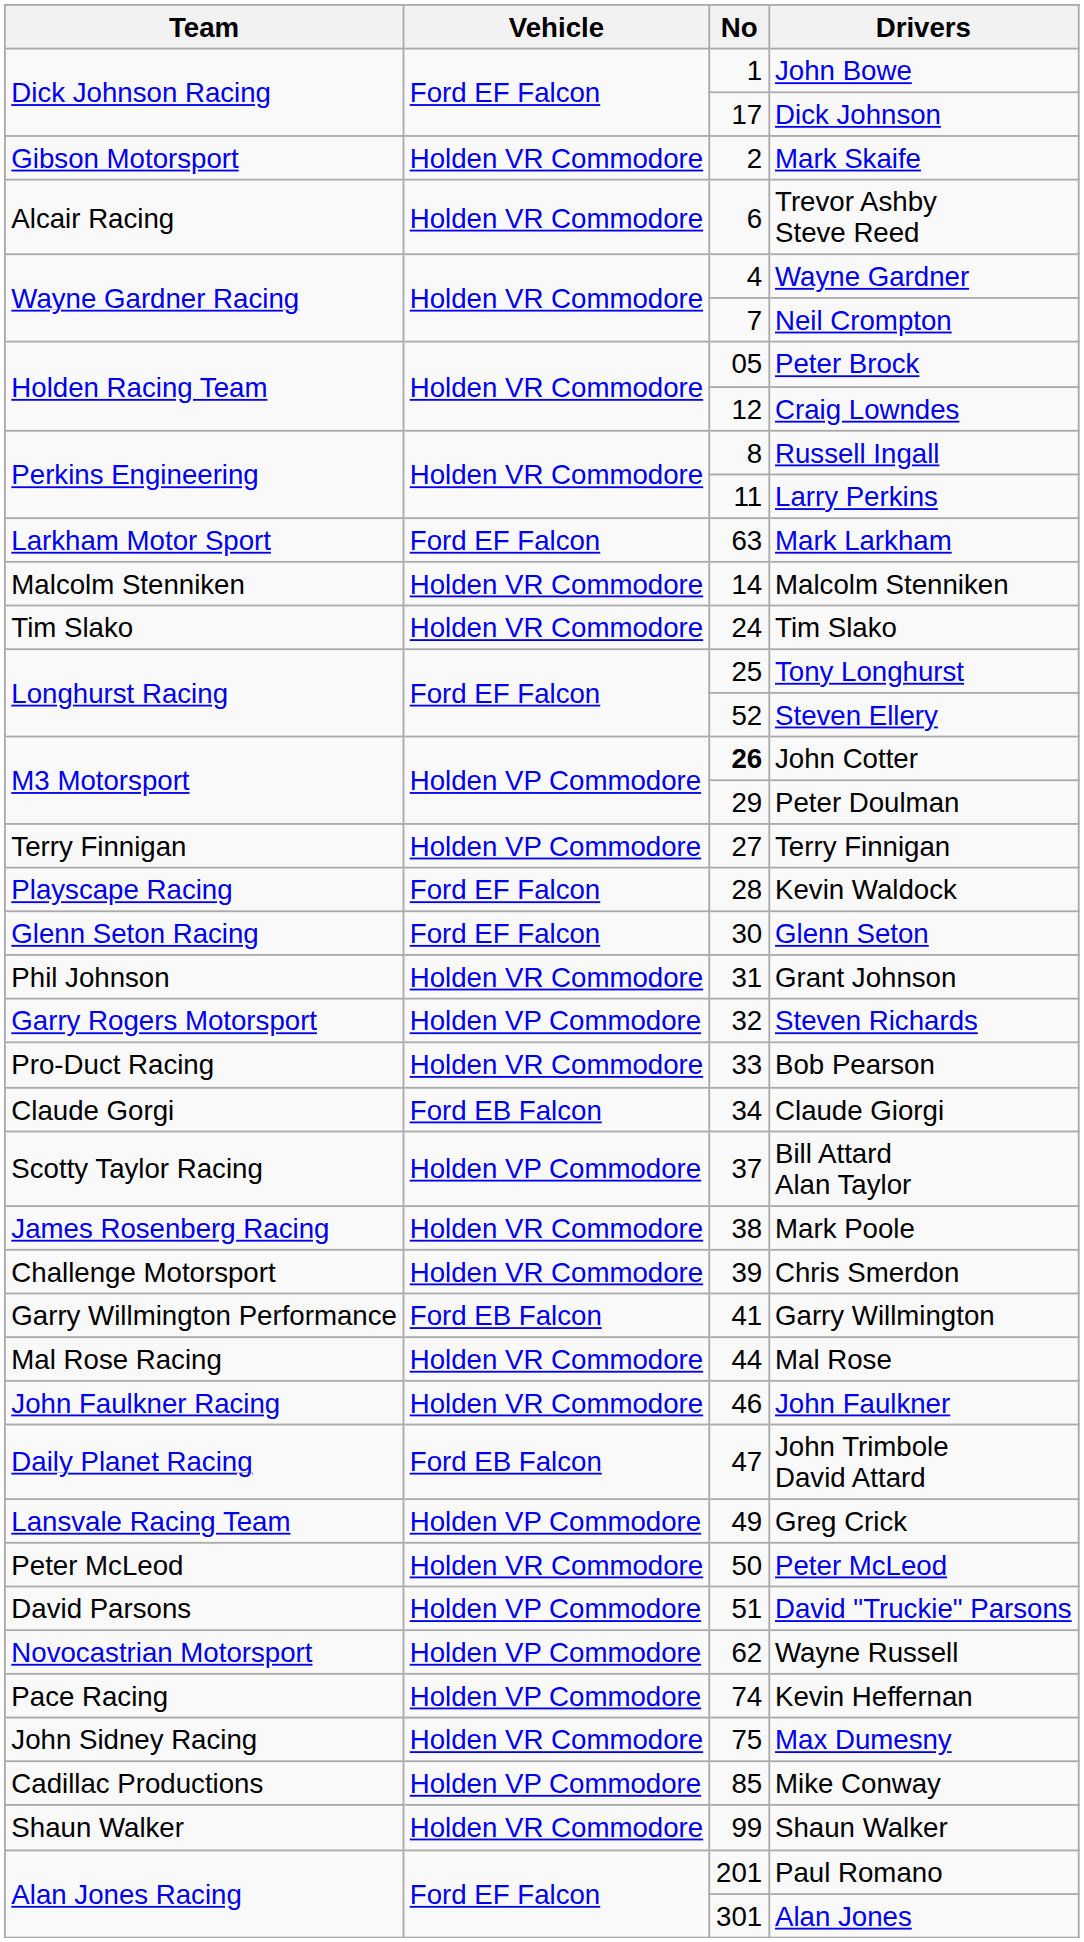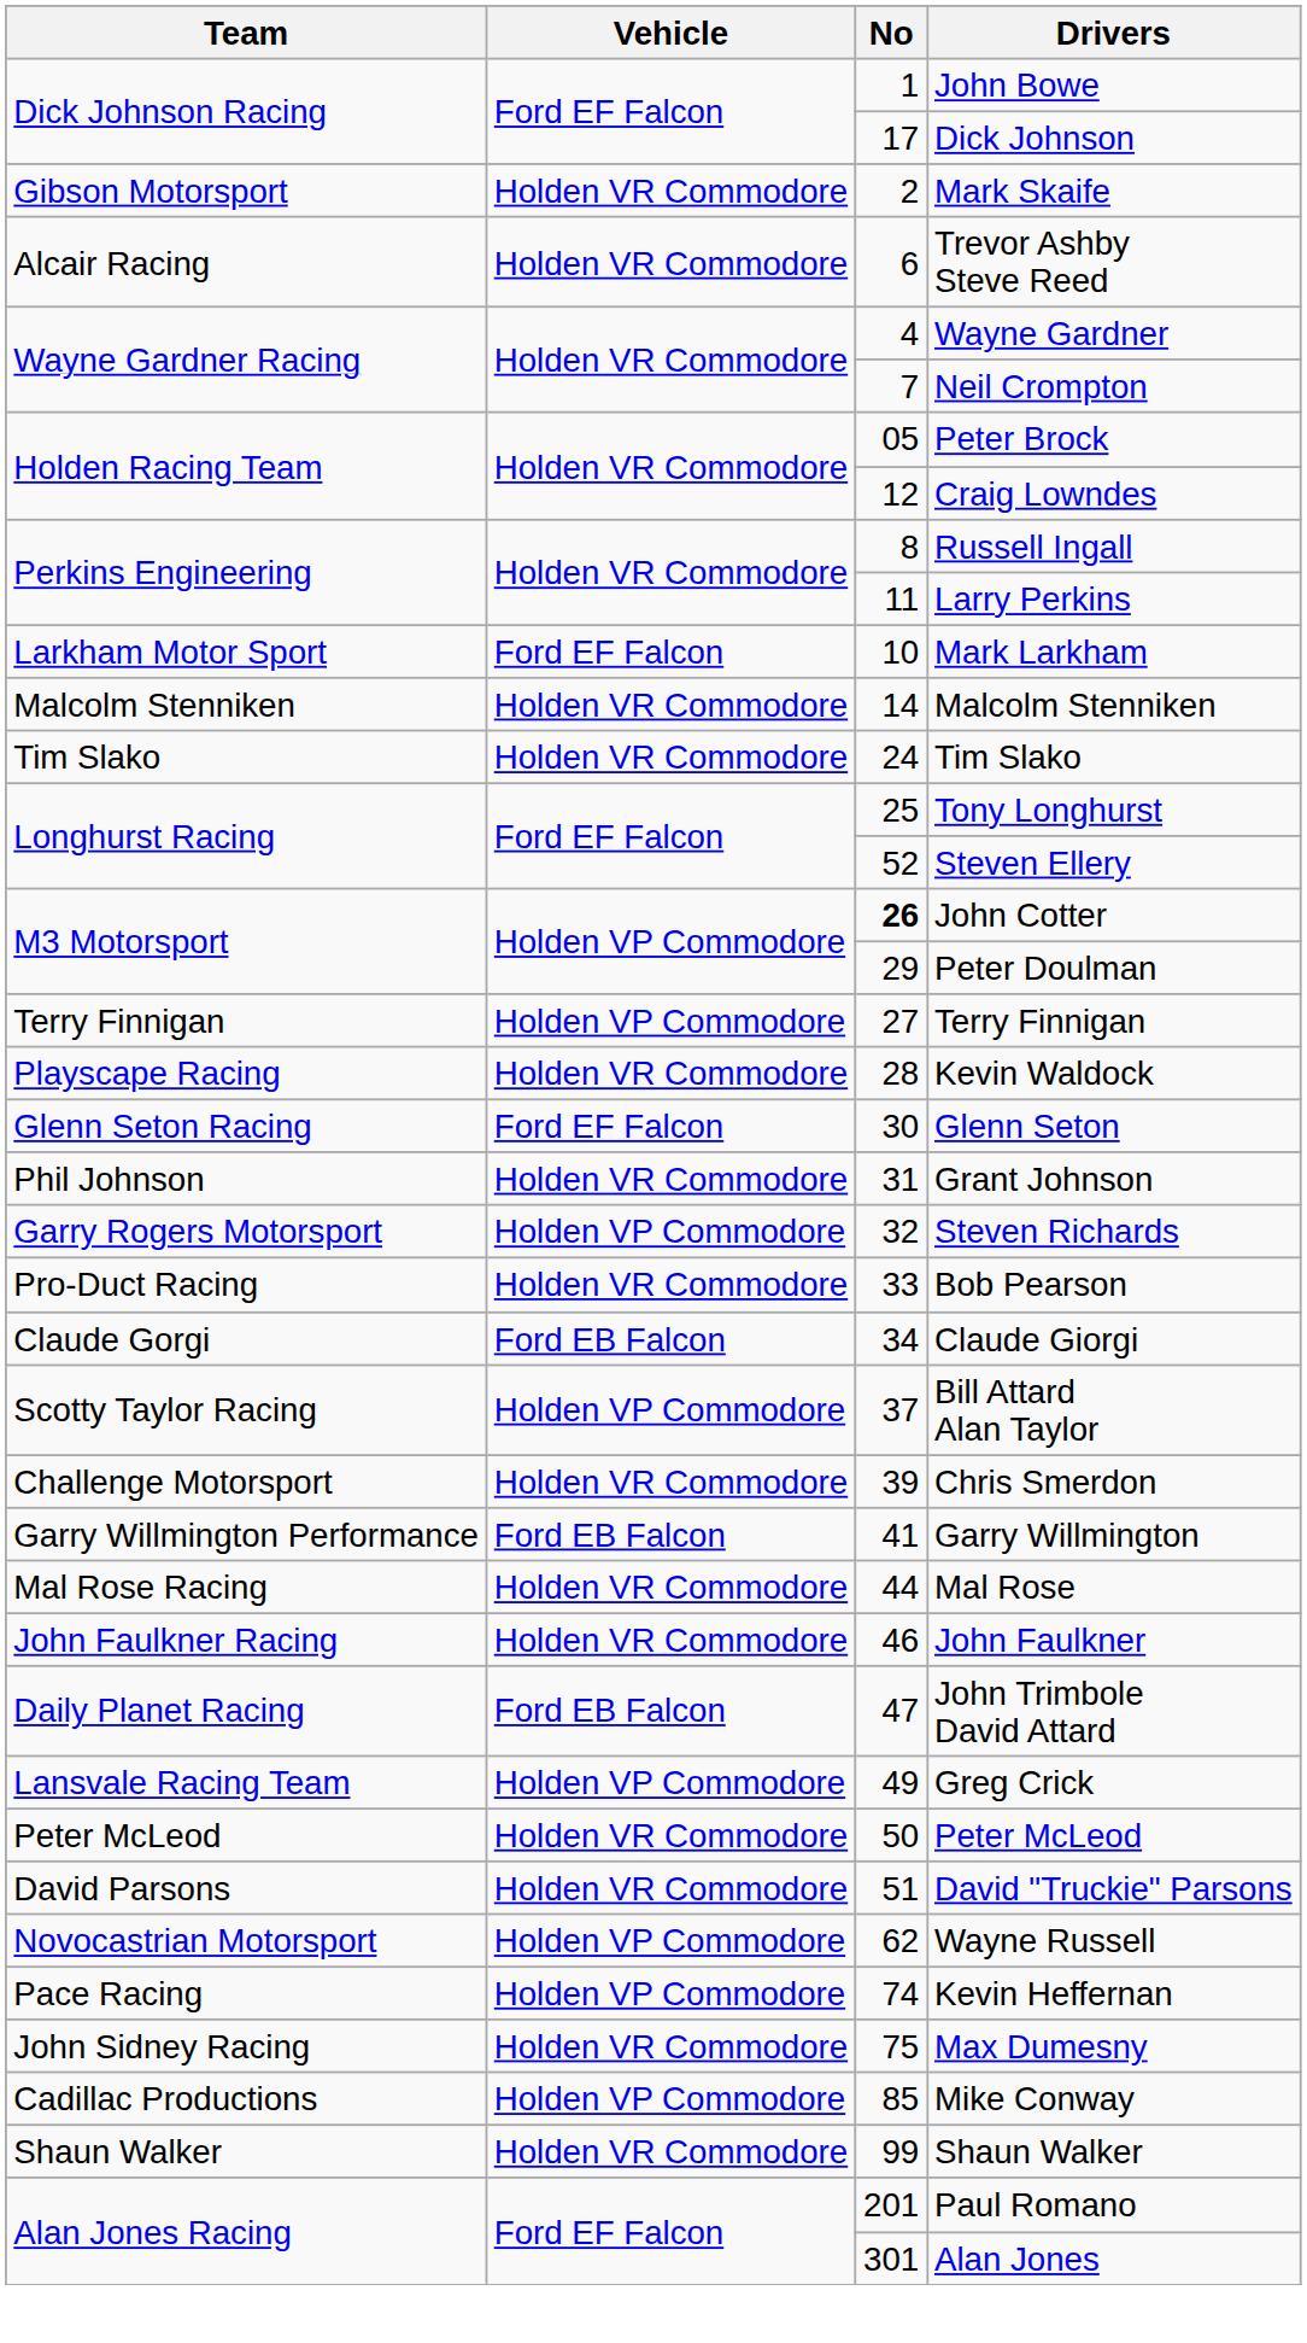Mark Larkham | No: 63 -> 10
Kevin Waldock | Vehicle: Ford EF Falcon -> Holden VR Commodore
- row: James Rosenberg Racing | Holden VR Commodore | 38 | Mark Poole
David "Truckie" Parsons | Vehicle: Holden VP Commodore -> Holden VR Commodore
